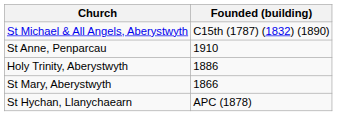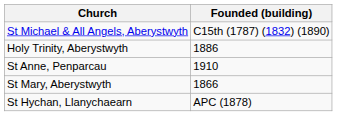rows swapped: Holy Trinity, Aberystwyth <-> St Anne, Penparcau
